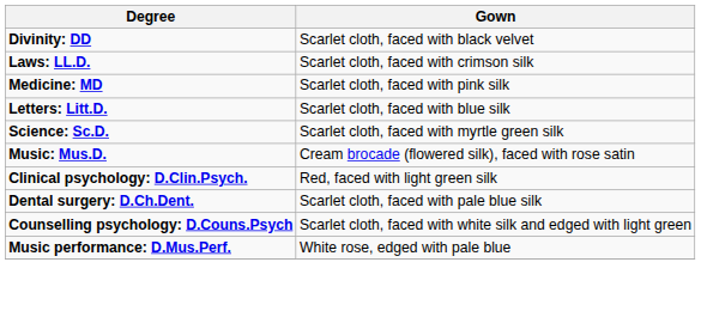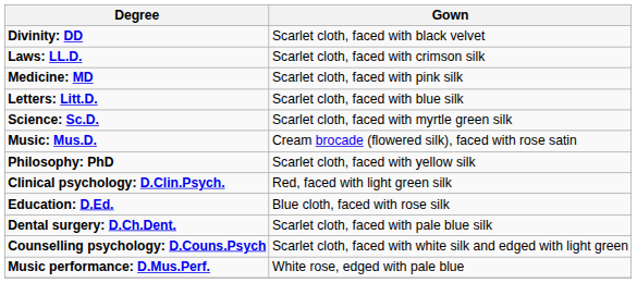+ row: Philosophy: PhD | Scarlet cloth, faced with yellow silk
+ row: Education: D.Ed. | Blue cloth, faced with rose silk
